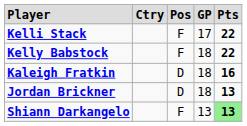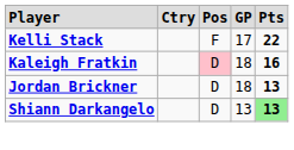- row: Kelly Babstock | F | 18 | 22
Kaleigh Fratkin | column 3: no background -> pink background
Shiann Darkangelo | column 3: F -> D
